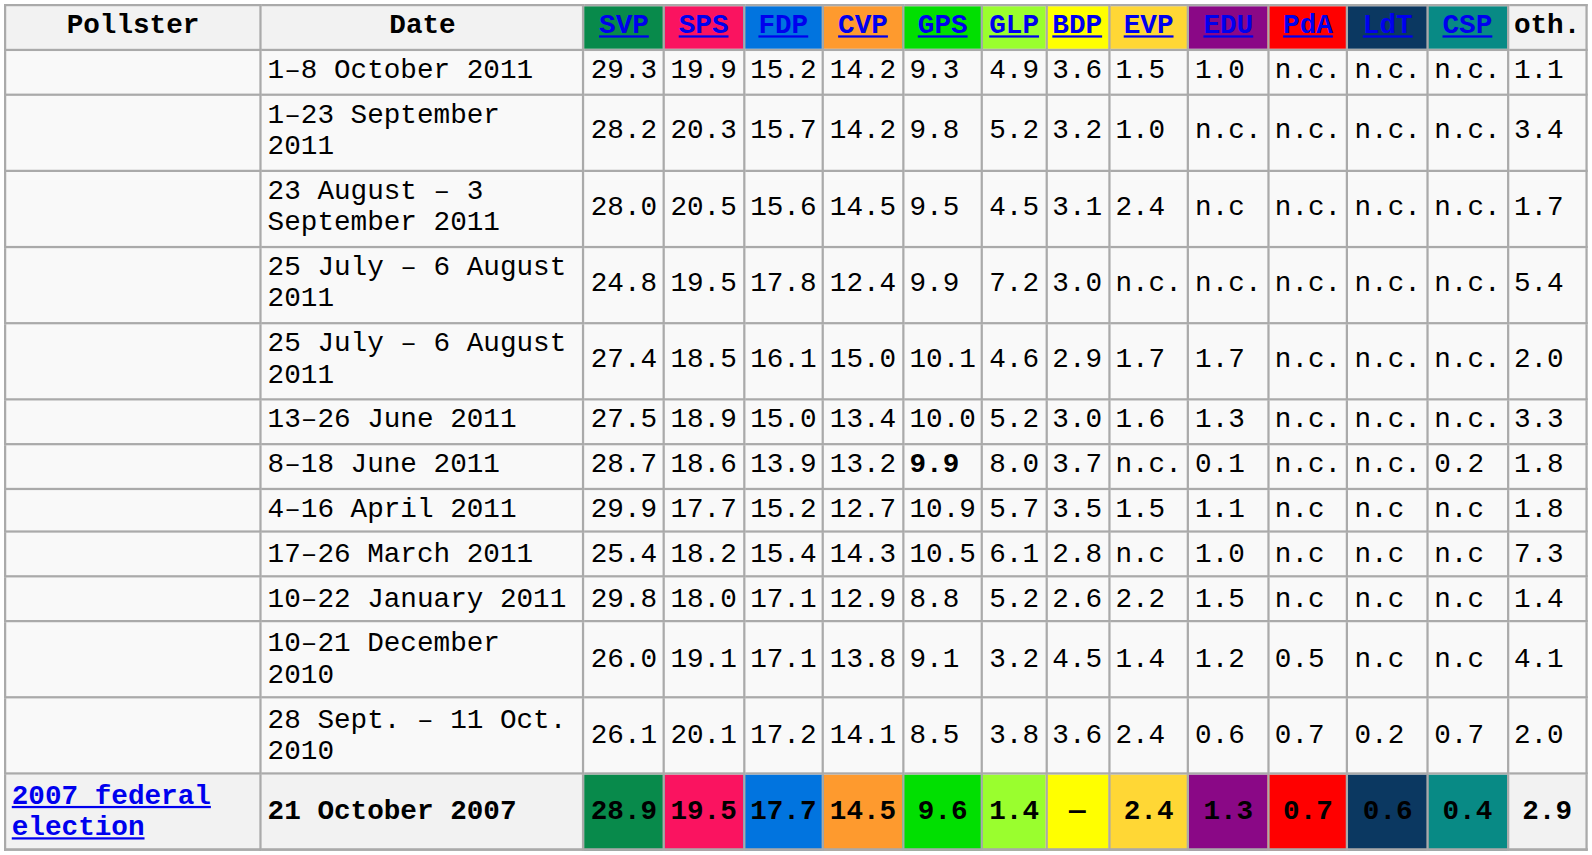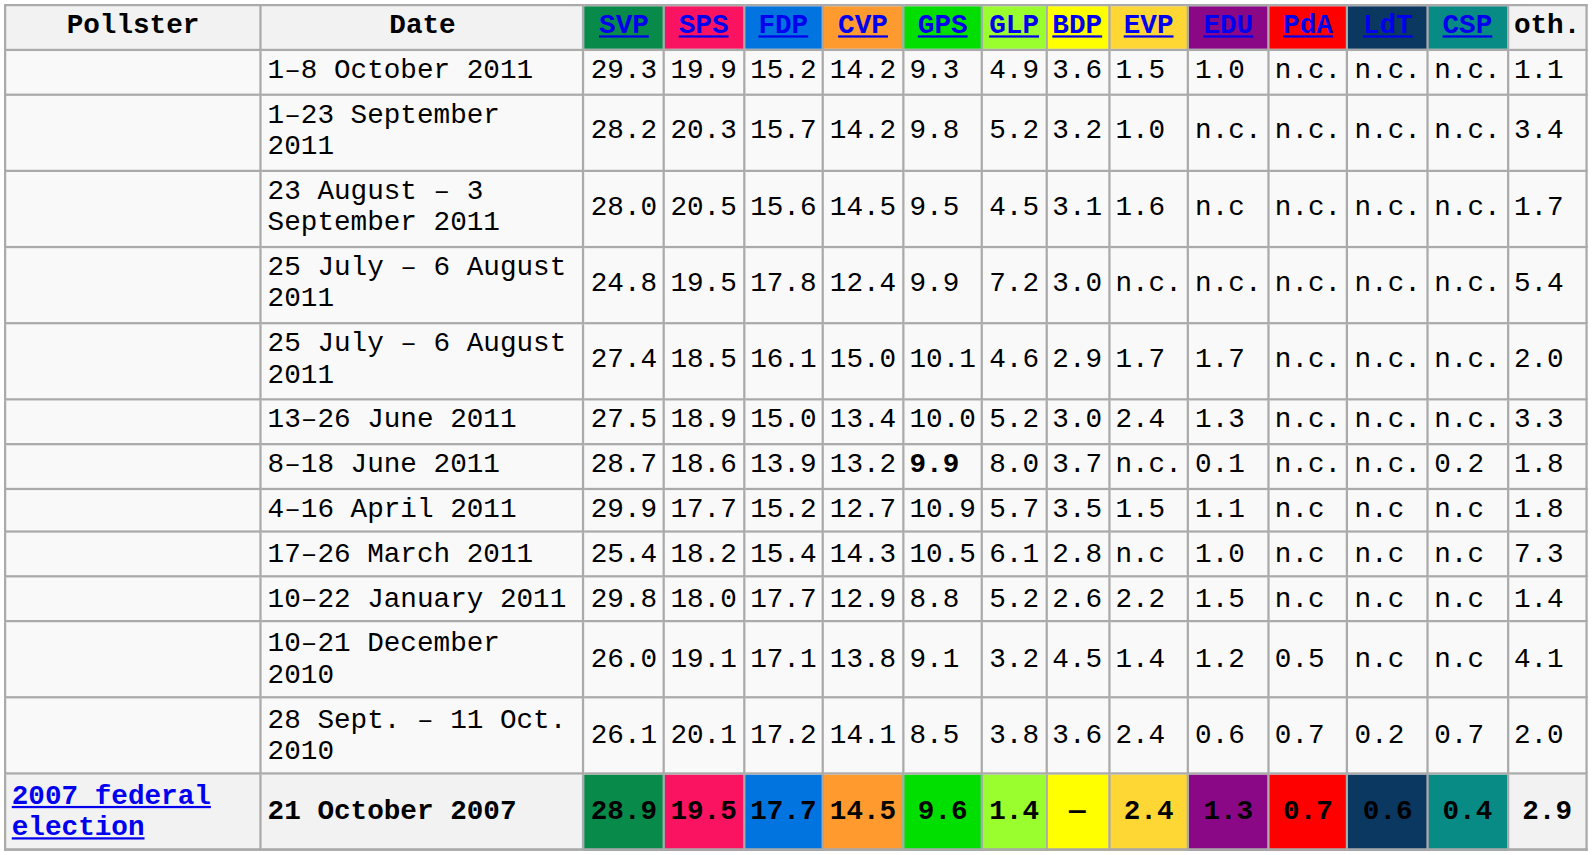23 August – 3 September 2011 | EVP: 2.4 -> 1.6
13–26 June 2011 | EVP: 1.6 -> 2.4
10–22 January 2011 | FDP: 17.1 -> 17.7
